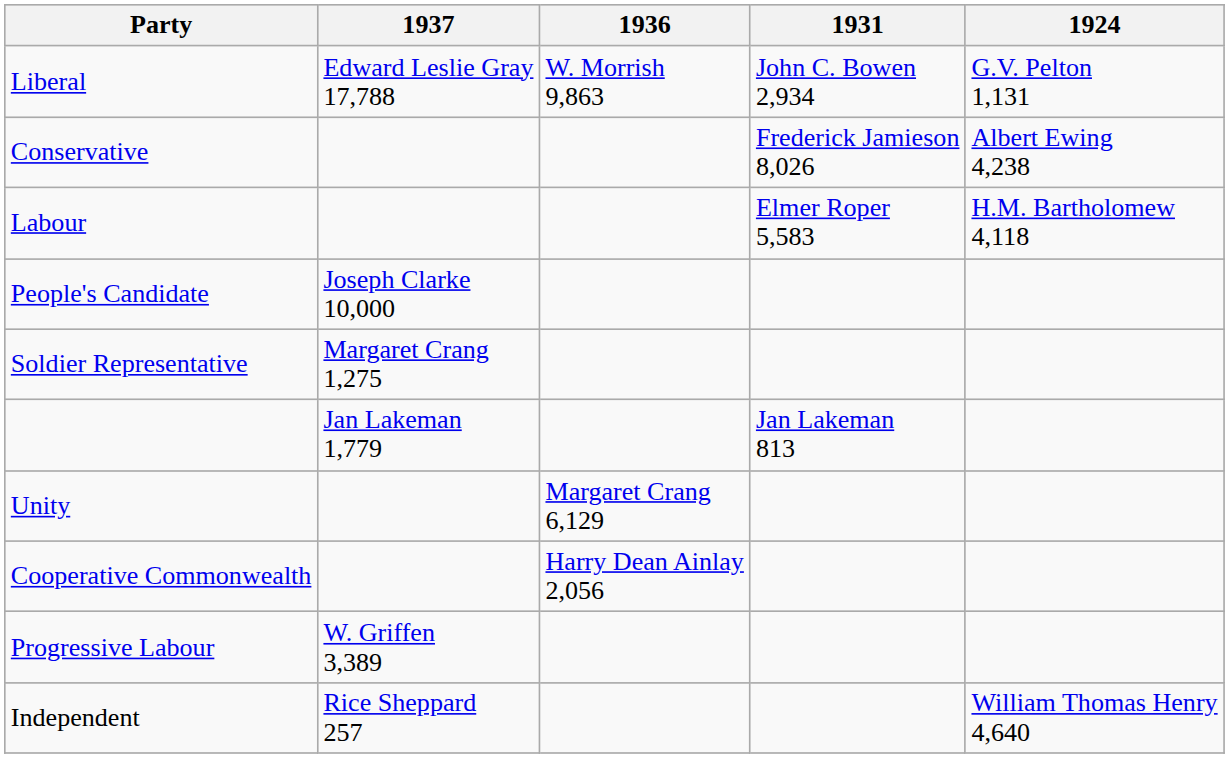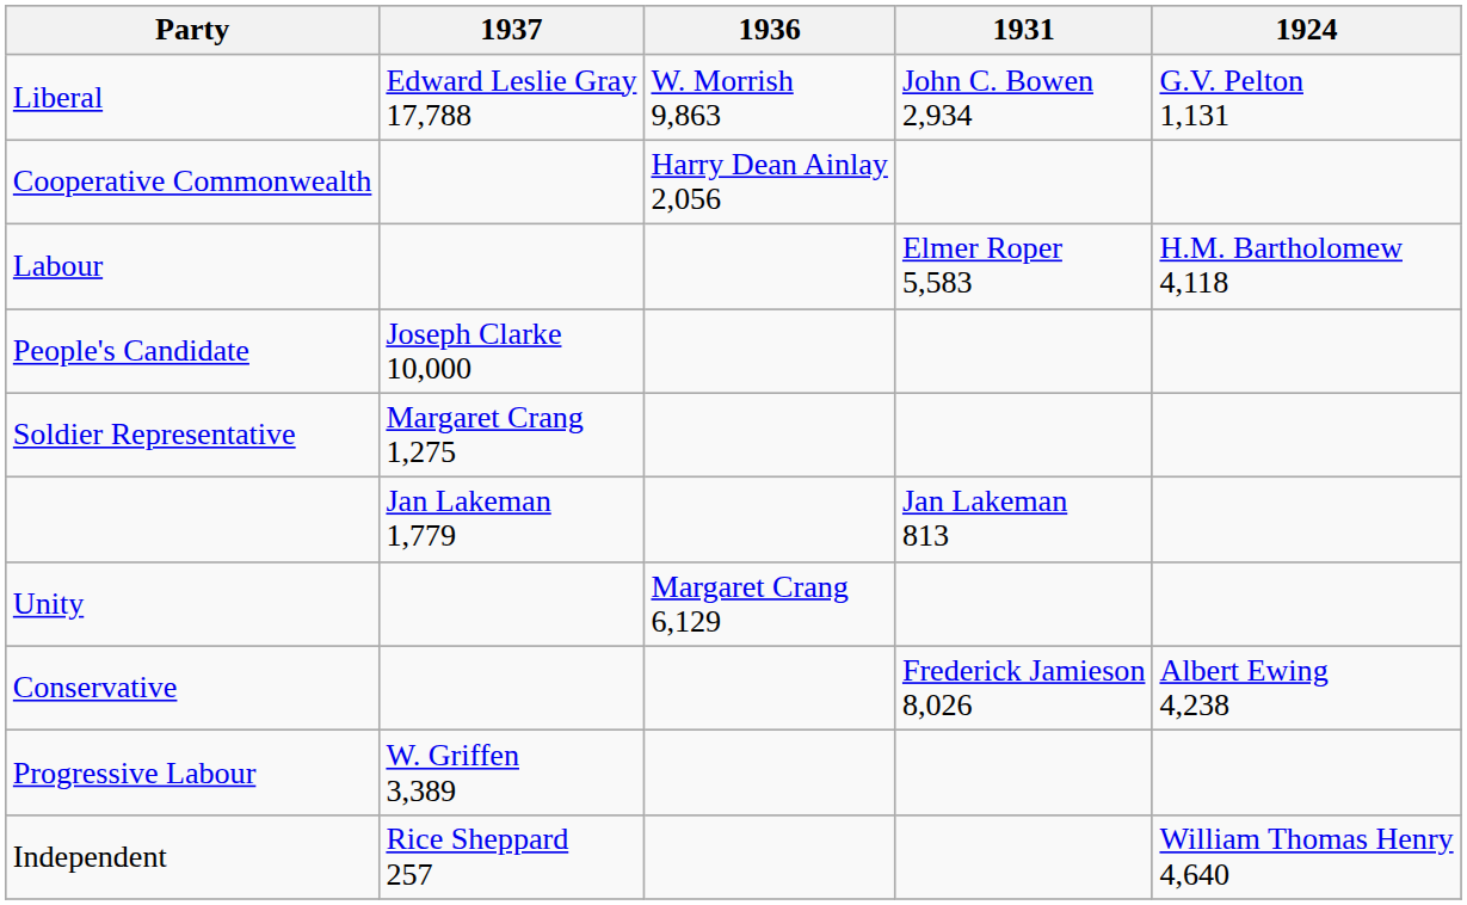rows swapped: Conservative <-> Cooperative Commonwealth
